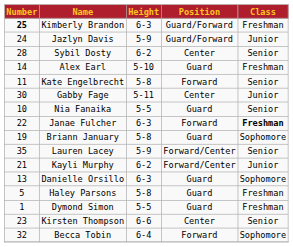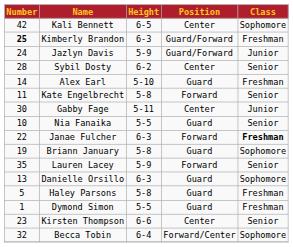+ row: 42 | Kali Bennett | 6-5 | Center | Sophomore
Lauren Lacey | Position: Forward/Center -> Forward
- row: 21 | Kayli Murphy | 6-2 | Forward/Center | Junior
Becca Tobin | Position: Forward -> Forward/Center
